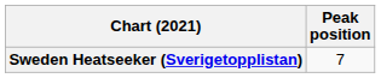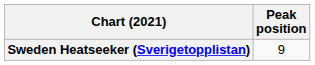Sweden Heatseeker (Sverigetopplistan) | Peak position: 7 -> 9
